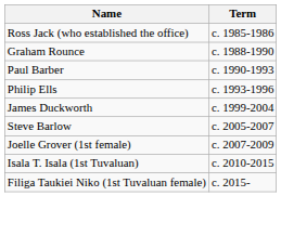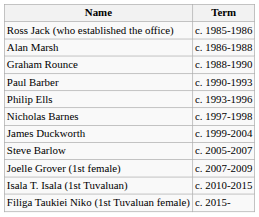+ row: Alan Marsh | c. 1986-1988
+ row: Nicholas Barnes | c. 1997-1998
